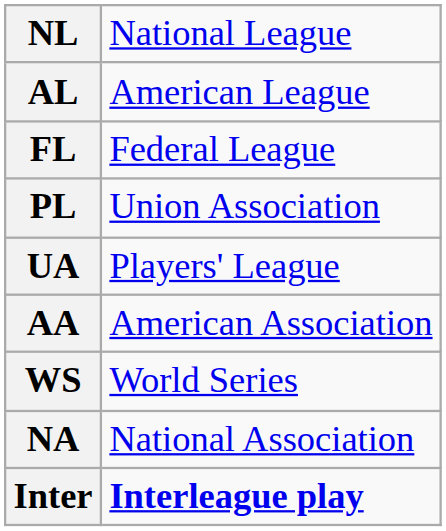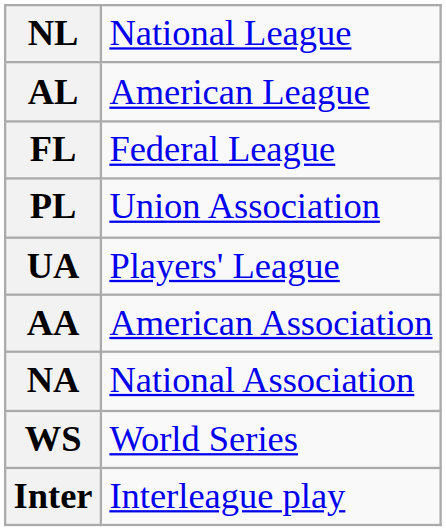rows swapped: NA <-> WS
Inter | column 2: bold -> normal
